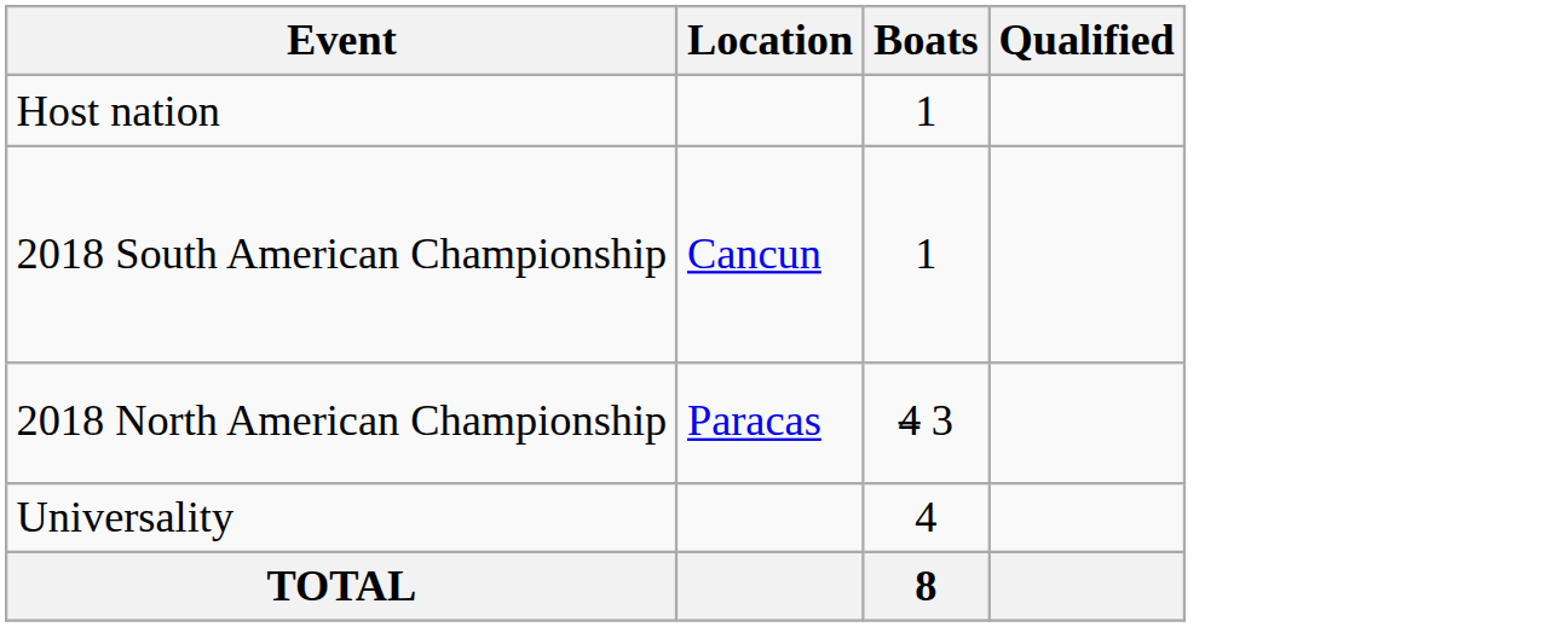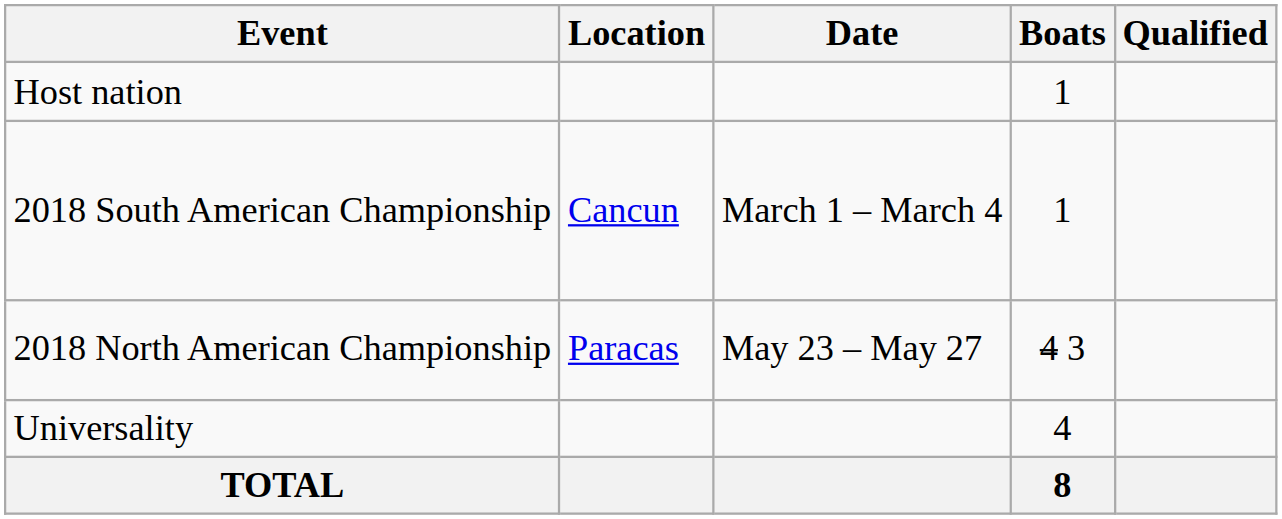+ column: Date | March 1 – March 4 | May 23 – May 27
